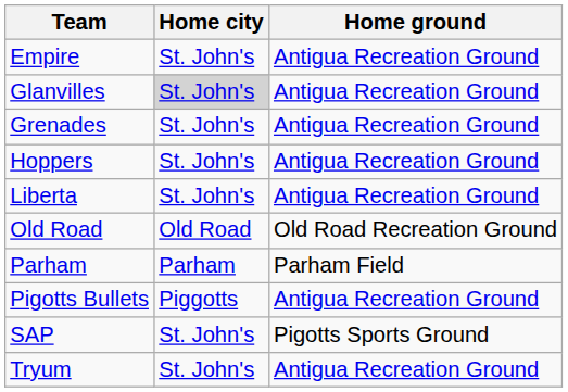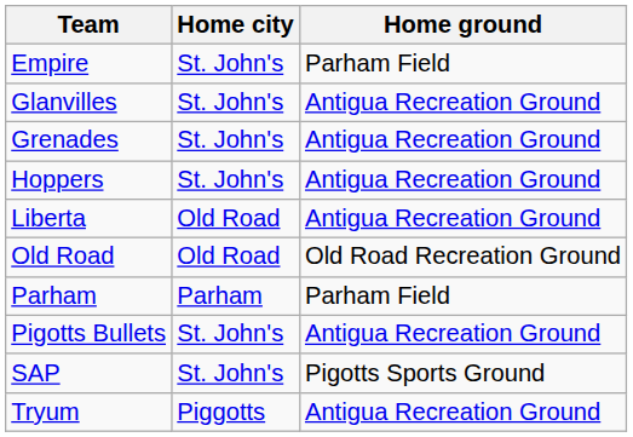Empire | Home ground: Antigua Recreation Ground -> Parham Field
Glanvilles | Home city: lightgrey background -> no background
Liberta | Home city: St. John's -> Old Road
Pigotts Bullets | Home city: Piggotts -> St. John's
Tryum | Home city: St. John's -> Piggotts
